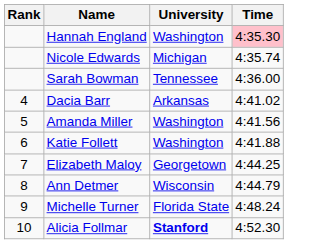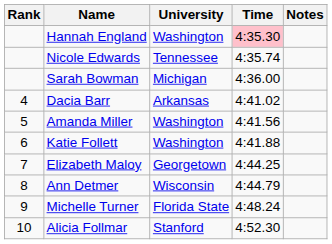+ column: Notes
Nicole Edwards | University: Michigan -> Tennessee
Sarah Bowman | University: Tennessee -> Michigan
Alicia Follmar | University: bold -> normal
